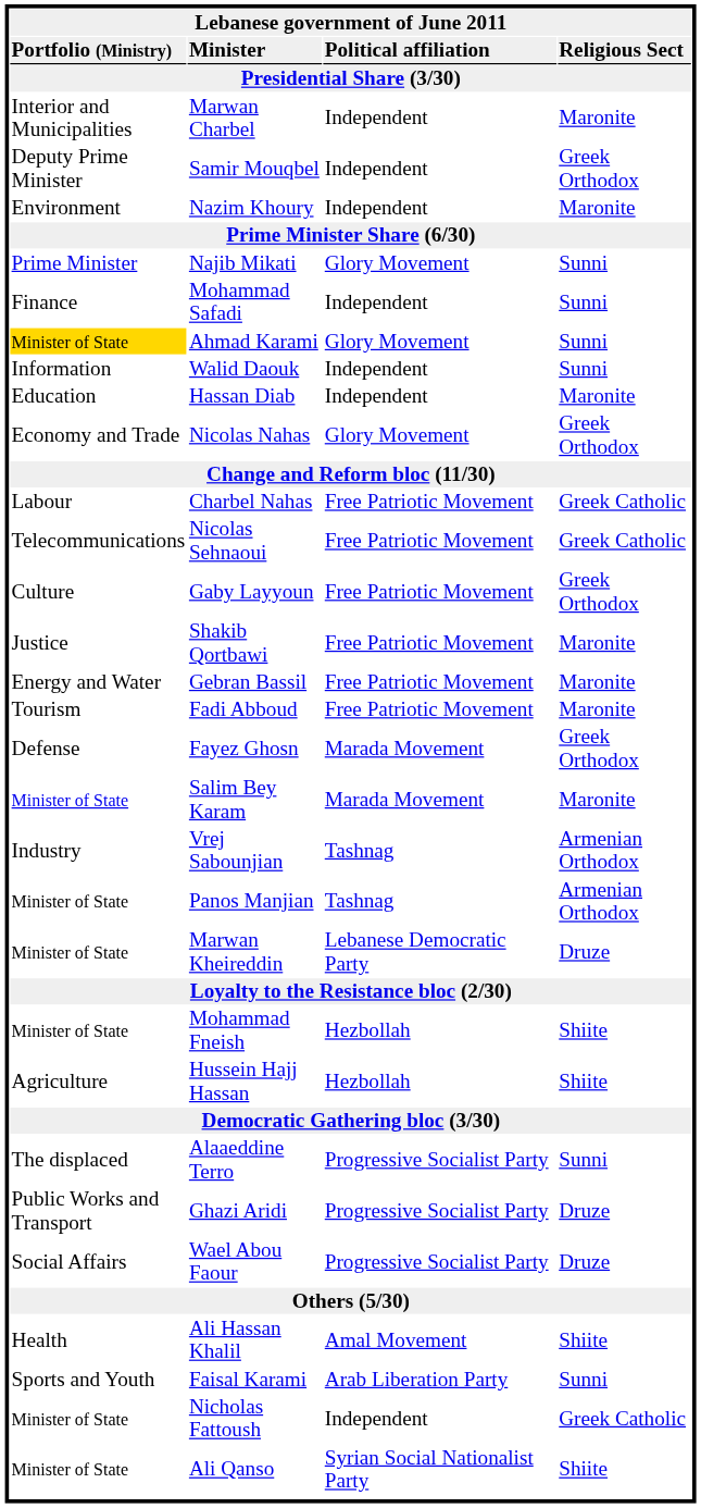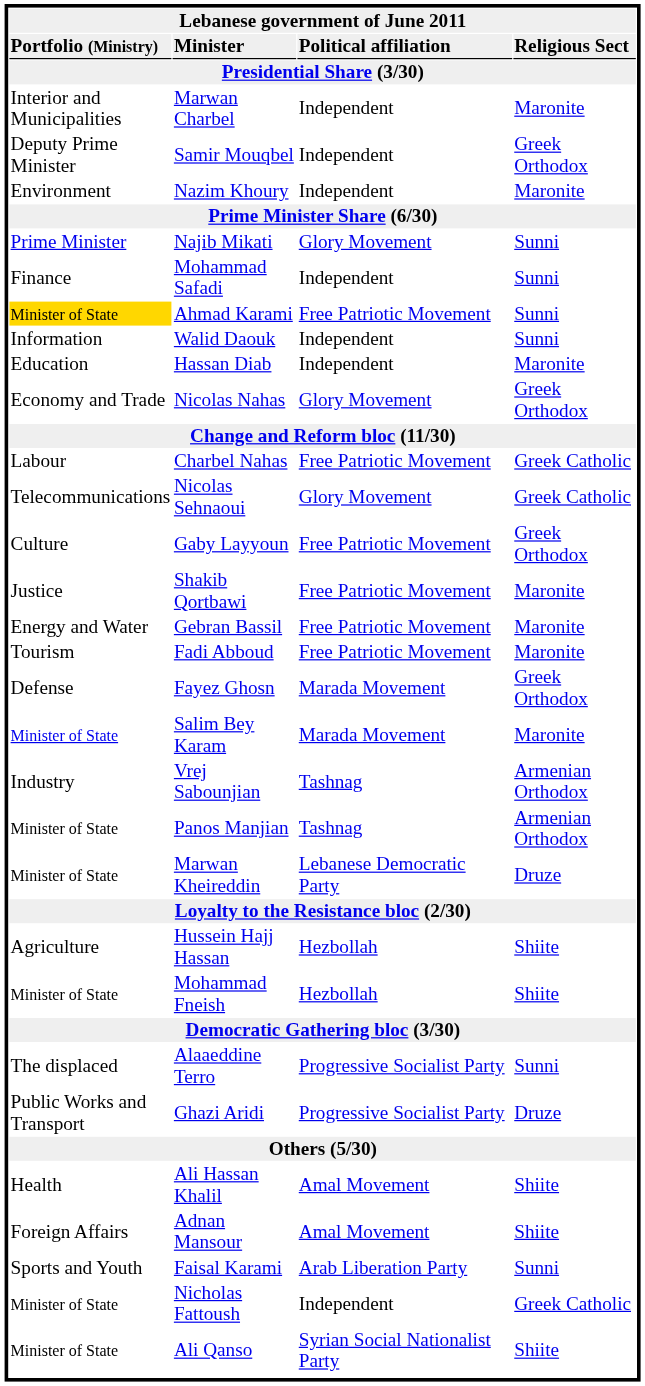Ahmad Karami | column 3: Glory Movement -> Free Patriotic Movement
Nicolas Sehnaoui | column 3: Free Patriotic Movement -> Glory Movement
rows swapped: Hussein Hajj Hassan <-> Mohammad Fneish
- row: Social Affairs | Wael Abou Faour | Progressive Socialist Party | Druze
+ row: Foreign Affairs | Adnan Mansour | Amal Movement | Shiite
